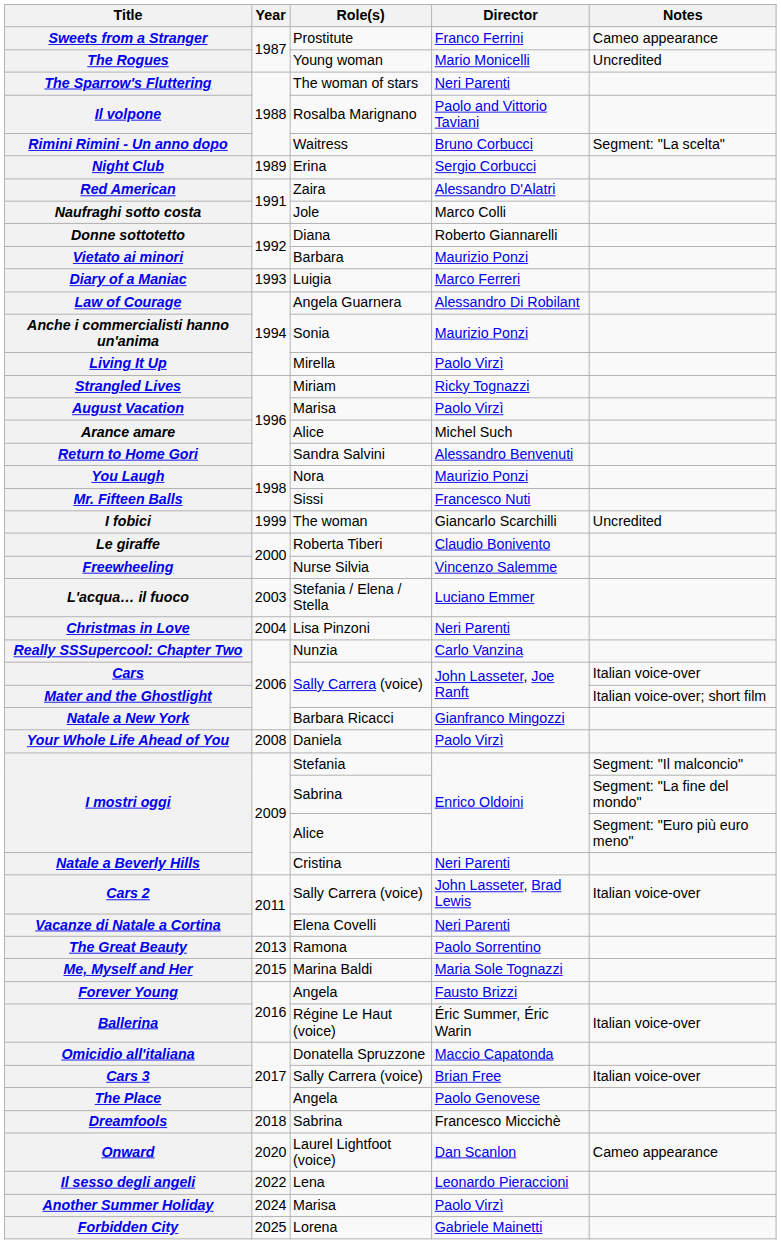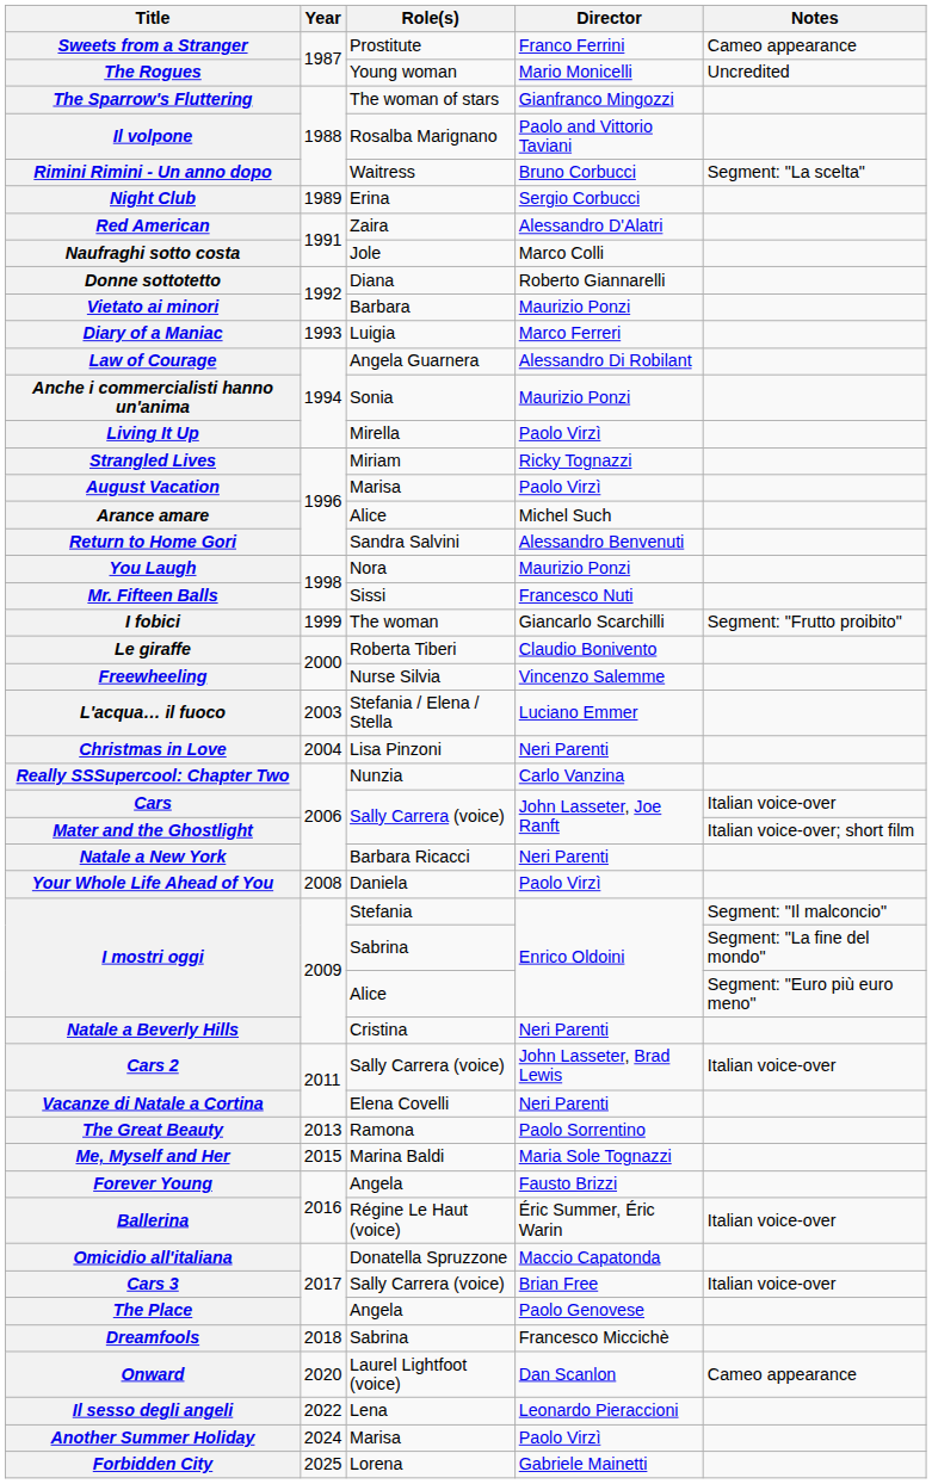The Sparrow's Fluttering | Director: Neri Parenti -> Gianfranco Mingozzi
I fobici | Notes: Uncredited -> Segment: "Frutto proibito"
Natale a New York | Director: Gianfranco Mingozzi -> Neri Parenti
